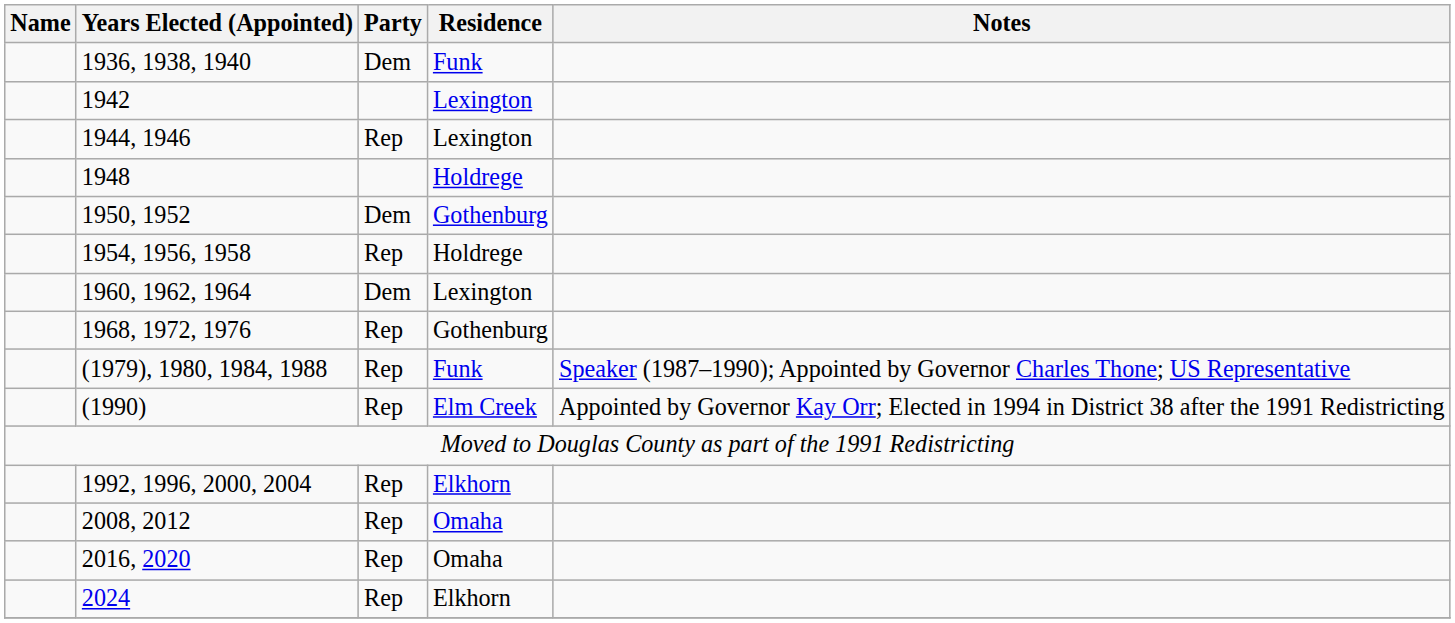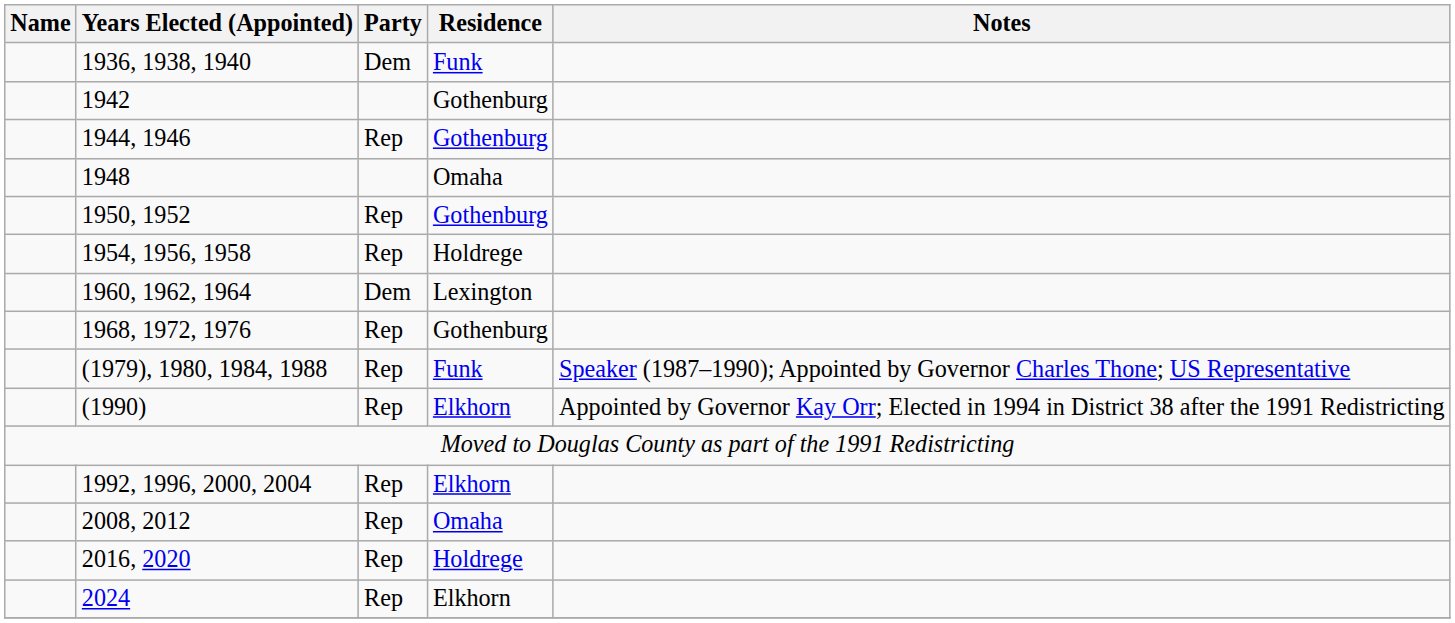1942 | Residence: Lexington -> Gothenburg
1944, 1946 | Residence: Lexington -> Gothenburg
1948 | Residence: Holdrege -> Omaha
1950, 1952 | Party: Dem -> Rep
(1990) | Residence: Elm Creek -> Elkhorn
2016, 2020 | Residence: Omaha -> Holdrege
